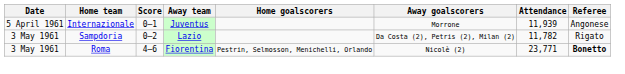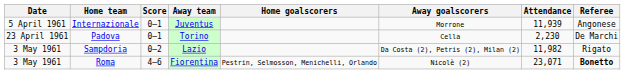+ row: 23 April 1961 | Padova | 0–1 | Torino | Cella | 2,230 | De Marchi
Sampdoria | Attendance: 11,782 -> 11,982
Roma | Attendance: 23,771 -> 23,071
